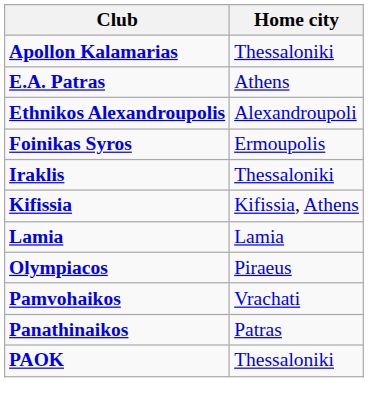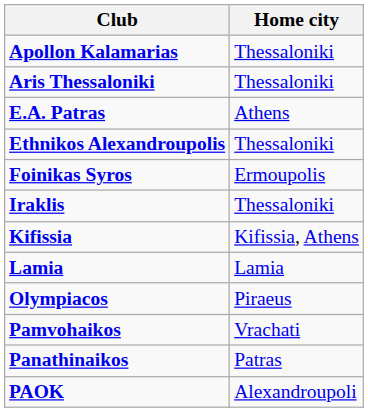+ row: Aris Thessaloniki | Thessaloniki
Ethnikos Alexandroupolis | Home city: Alexandroupoli -> Thessaloniki
PAOK | Home city: Thessaloniki -> Alexandroupoli
